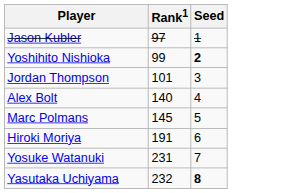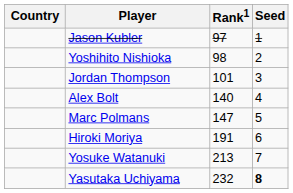+ column: Country
Yoshihito Nishioka | Rank1: 99 -> 98
Yoshihito Nishioka | Seed: bold -> normal
Marc Polmans | Rank1: 145 -> 147
Yosuke Watanuki | Rank1: 231 -> 213
